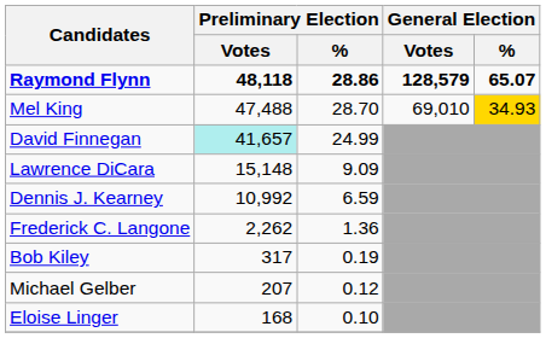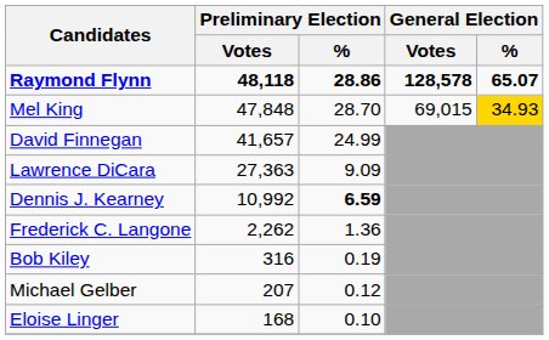Raymond Flynn | General Election / Votes: 128,579 -> 128,578
Mel King | Preliminary Election / Votes: 47,488 -> 47,848
Mel King | General Election / Votes: 69,010 -> 69,015
David Finnegan | Preliminary Election / Votes: paleturquoise background -> no background
Lawrence DiCara | Preliminary Election / Votes: 15,148 -> 27,363
Dennis J. Kearney | Preliminary Election / %: normal -> bold
Bob Kiley | Preliminary Election / Votes: 317 -> 316
